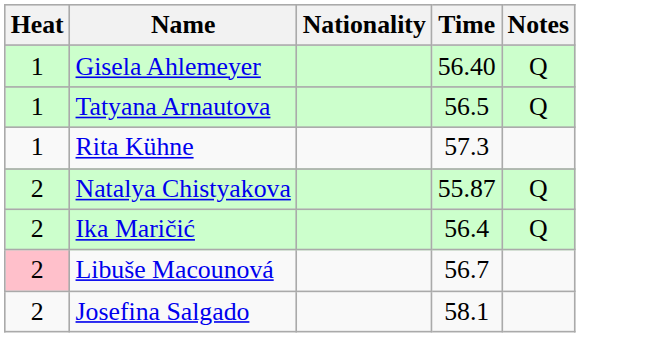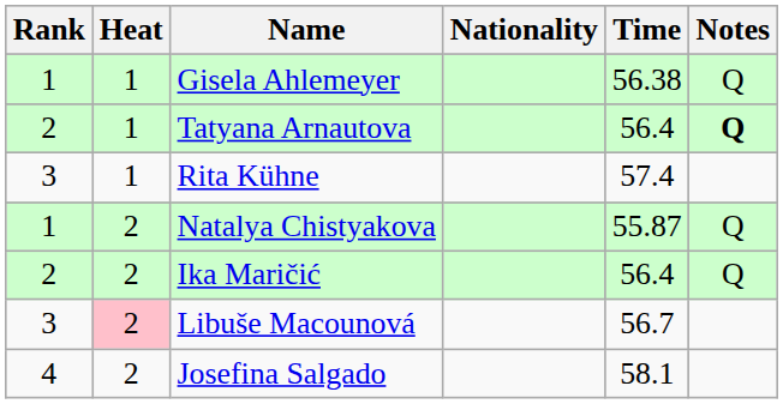+ column: Rank | 1 | 2 | 3 | 1 | 2 | 3 | 4
Gisela Ahlemeyer | Time: 56.40 -> 56.38
Tatyana Arnautova | Time: 56.5 -> 56.4
Tatyana Arnautova | Notes: normal -> bold
Rita Kühne | Time: 57.3 -> 57.4
